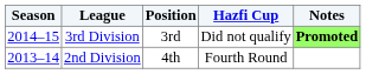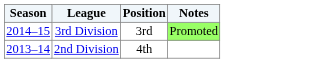- column: Hazfi Cup | Did not qualify | Fourth Round
3rd Division | Notes: bold -> normal
